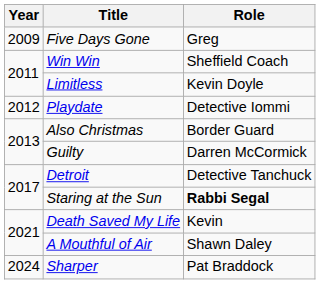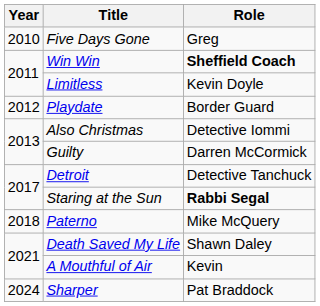Five Days Gone | Year: 2009 -> 2010
Win Win | Role: normal -> bold
Playdate | Role: Detective Iommi -> Border Guard
Also Christmas | Role: Border Guard -> Detective Iommi
+ row: 2018 | Paterno | Mike McQuery
Death Saved My Life | Role: Kevin -> Shawn Daley
A Mouthful of Air | Role: Shawn Daley -> Kevin
